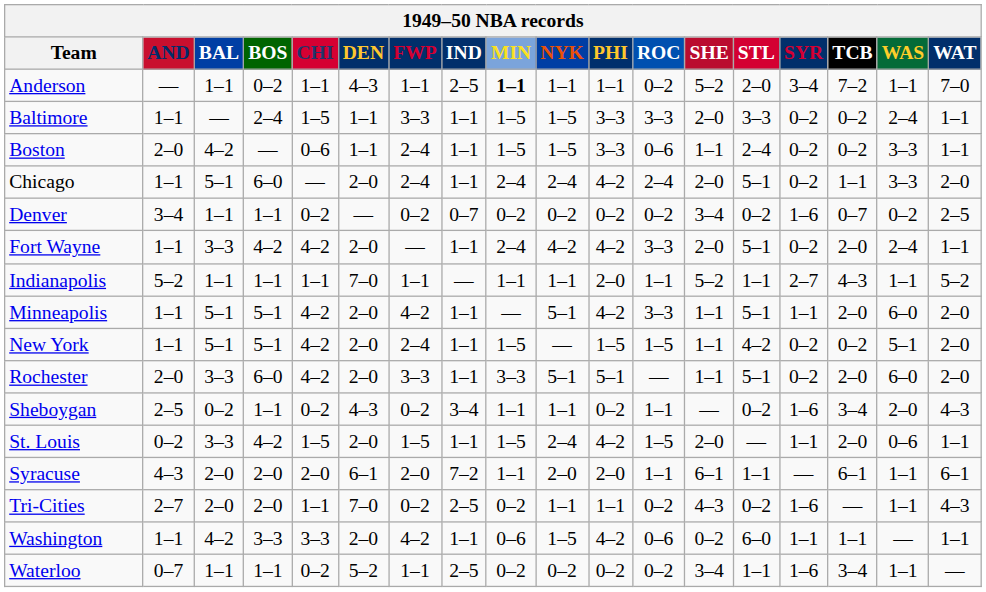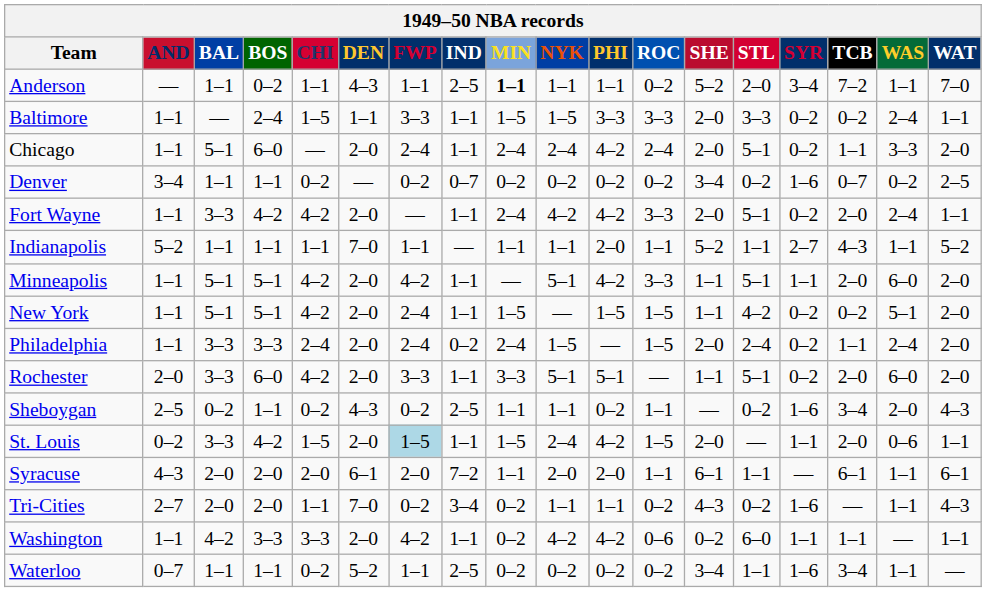- row: Boston | 2–0 | 4–2 | — | 0–6 | 1–1 | 2–4 | 1–1 | 1–5 | 1–5 | 3–3 | 0–6 | 1–1 | 2–4 | 0–2 | 0–2 | 3–3 | 1–1
+ row: Philadelphia | 1–1 | 3–3 | 3–3 | 2–4 | 2–0 | 2–4 | 0–2 | 2–4 | 1–5 | — | 1–5 | 2–0 | 2–4 | 0–2 | 1–1 | 2–4 | 2–0
Sheboygan | IND: 3–4 -> 2–5
St. Louis | FWP: no background -> lightblue background
Tri-Cities | IND: 2–5 -> 3–4
Washington | MIN: 0–6 -> 0–2
Washington | NYK: 1–5 -> 4–2
